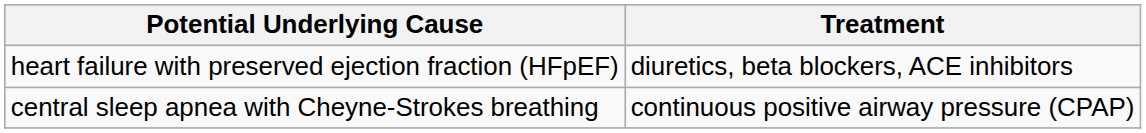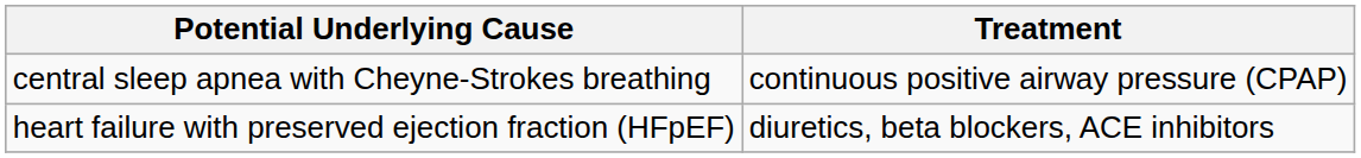rows swapped: central sleep apnea with Cheyne-Strokes breathing <-> heart failure with preserved ejection fraction (HFpEF)
